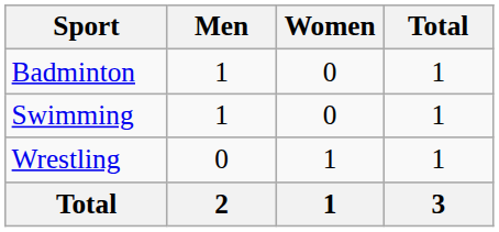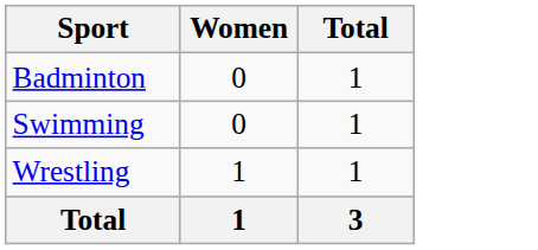- column: Men | 1 | 1 | 0 | 2
